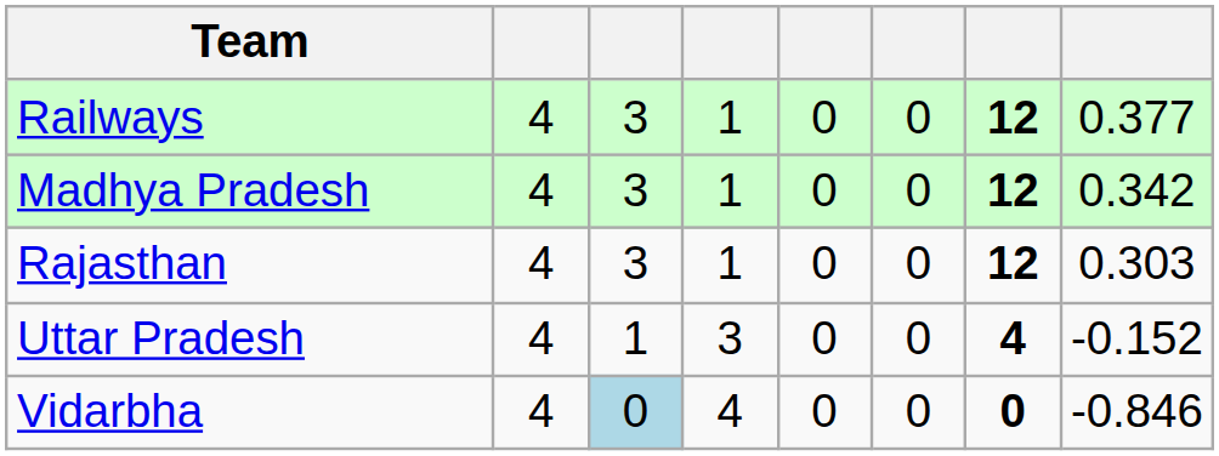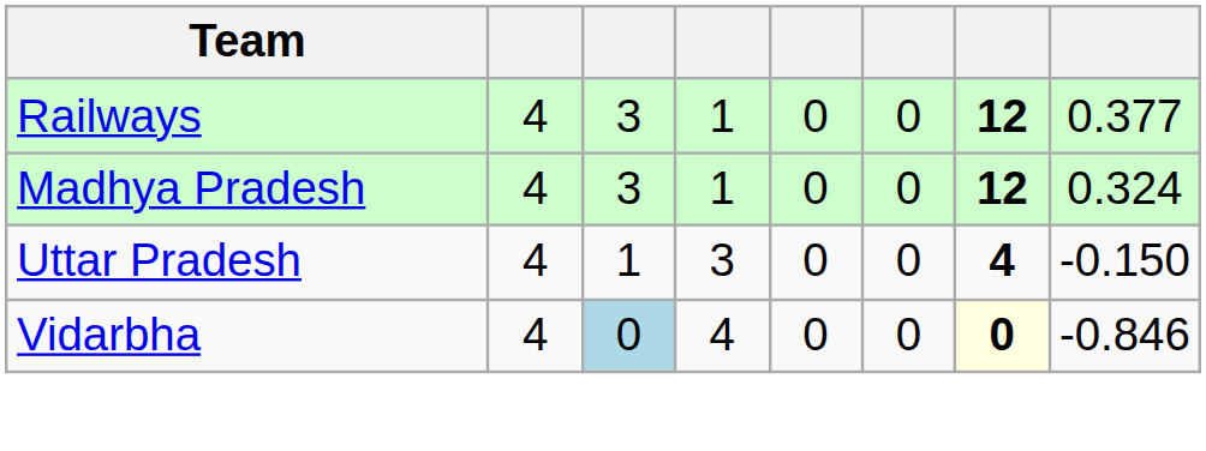Madhya Pradesh | column 8: 0.342 -> 0.324
- row: Rajasthan | 4 | 3 | 1 | 0 | 0 | 12 | 0.303
Uttar Pradesh | column 8: -0.152 -> -0.150
Vidarbha | column 7: no background -> lightyellow background
